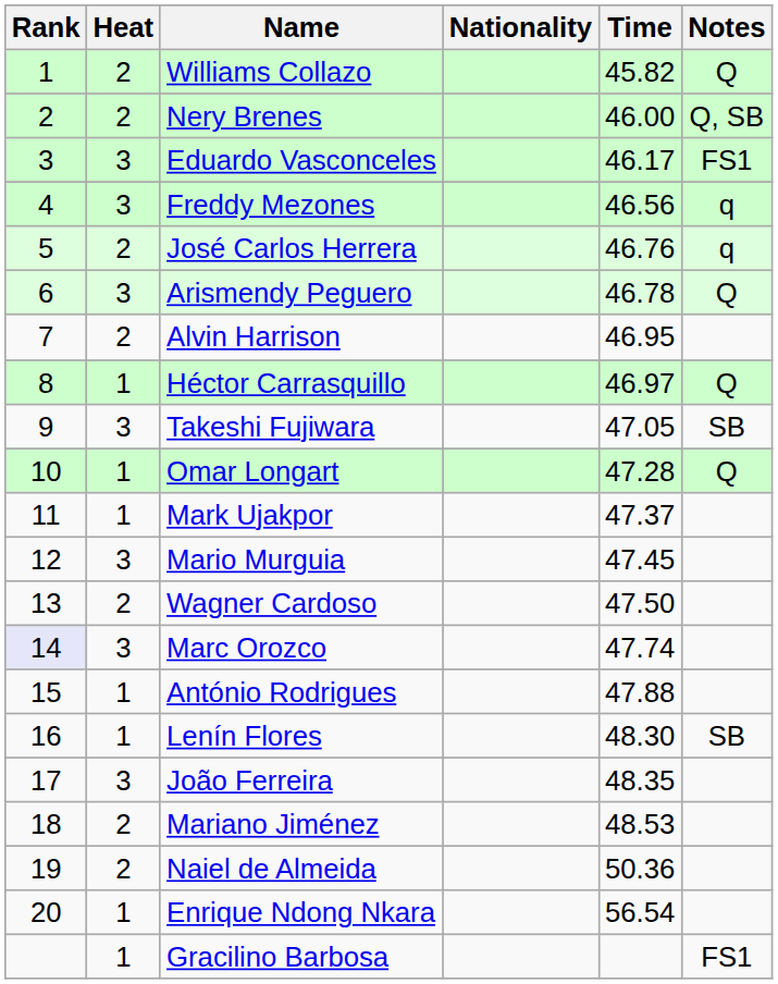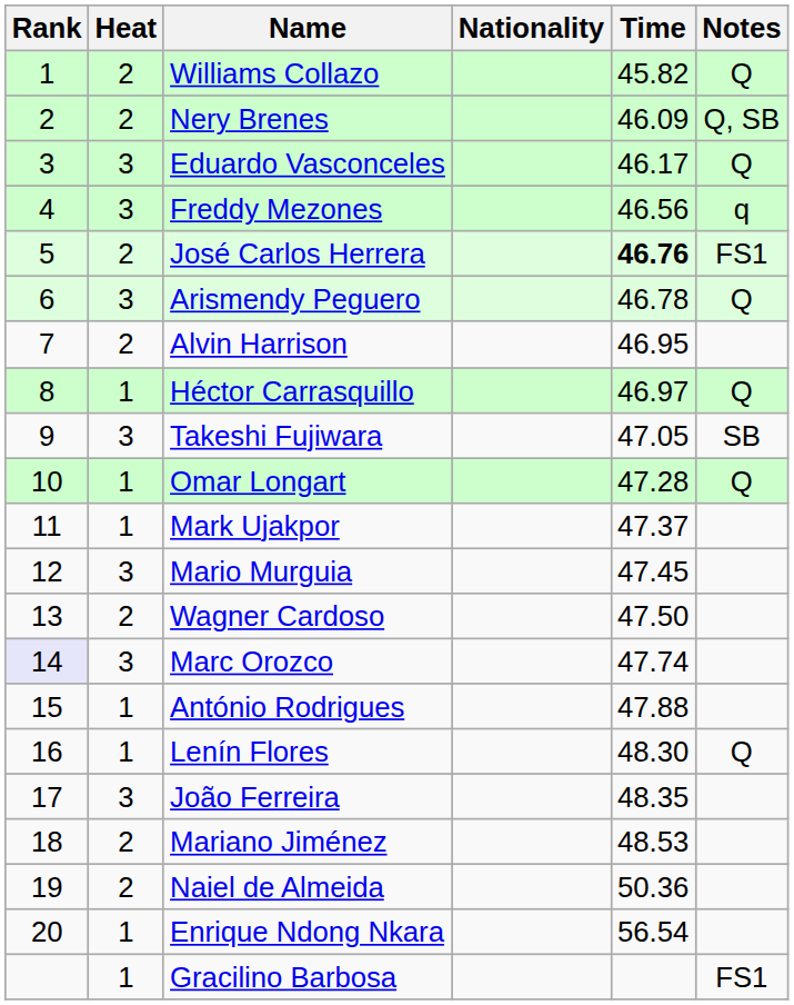Nery Brenes | Time: 46.00 -> 46.09
Eduardo Vasconceles | Notes: FS1 -> Q
José Carlos Herrera | Time: normal -> bold
José Carlos Herrera | Notes: q -> FS1
Lenín Flores | Notes: SB -> Q
